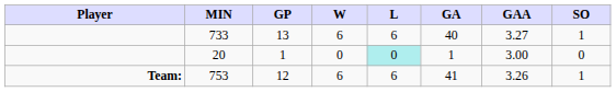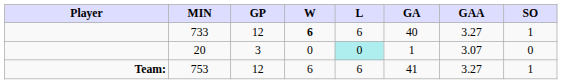733 | GP: 13 -> 12
733 | W: normal -> bold
20 | GP: 1 -> 3
20 | GAA: 3.00 -> 3.07
753 | GAA: 3.26 -> 3.27
